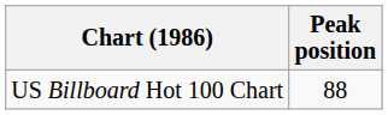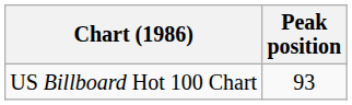US Billboard Hot 100 Chart | Peak position: 88 -> 93
